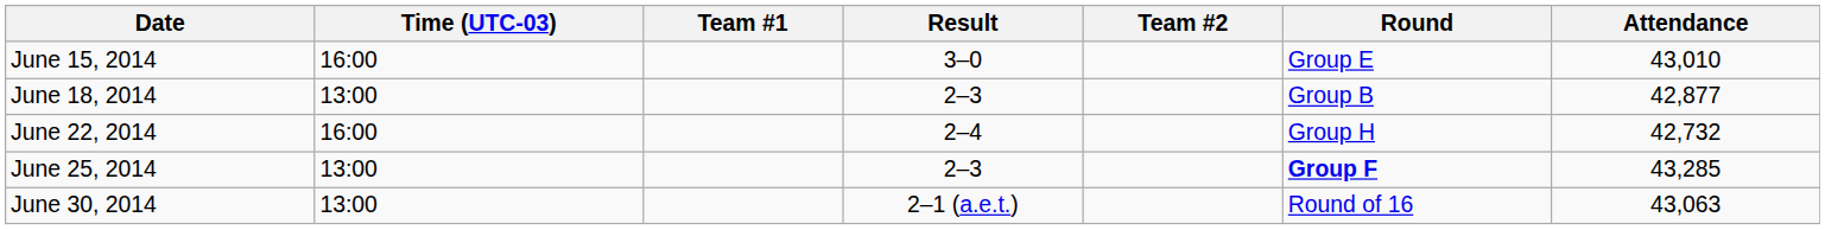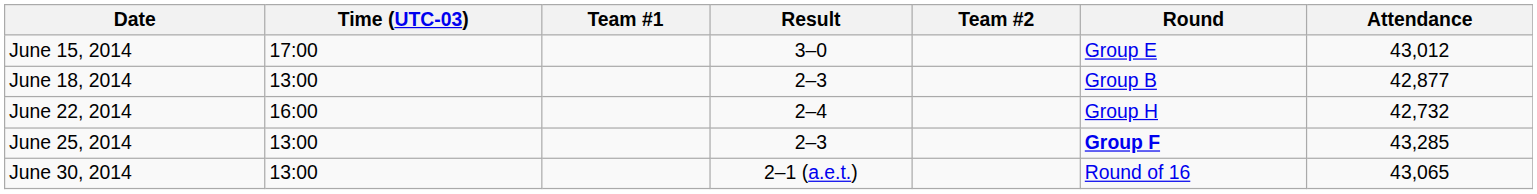June 15, 2014 | Time (UTC-03): 16:00 -> 17:00
June 15, 2014 | Attendance: 43,010 -> 43,012
June 30, 2014 | Attendance: 43,063 -> 43,065
